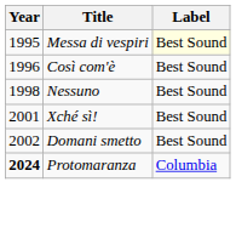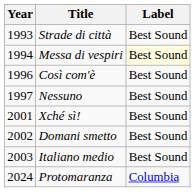+ row: 1993 | Strade di città | Best Sound
Messa di vespiri | Year: 1995 -> 1994
Nessuno | Year: 1998 -> 1997
+ row: 2003 | Italiano medio | Best Sound
Protomaranza | Year: bold -> normal
